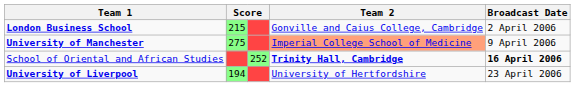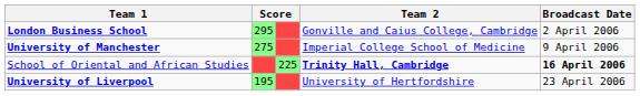London Business School | column 2: 215 -> 295
University of Manchester | Team 2: lightsalmon background -> no background
School of Oriental and African Studies | column 3: 252 -> 225
University of Liverpool | column 2: 194 -> 195
